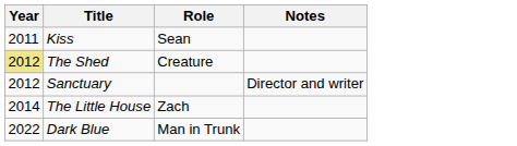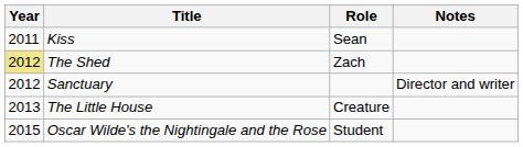The Shed | Role: Creature -> Zach
The Little House | Year: 2014 -> 2013
The Little House | Role: Zach -> Creature
+ row: 2015 | Oscar Wilde's the Nightingale and the Rose | Student
- row: 2022 | Dark Blue | Man in Trunk
